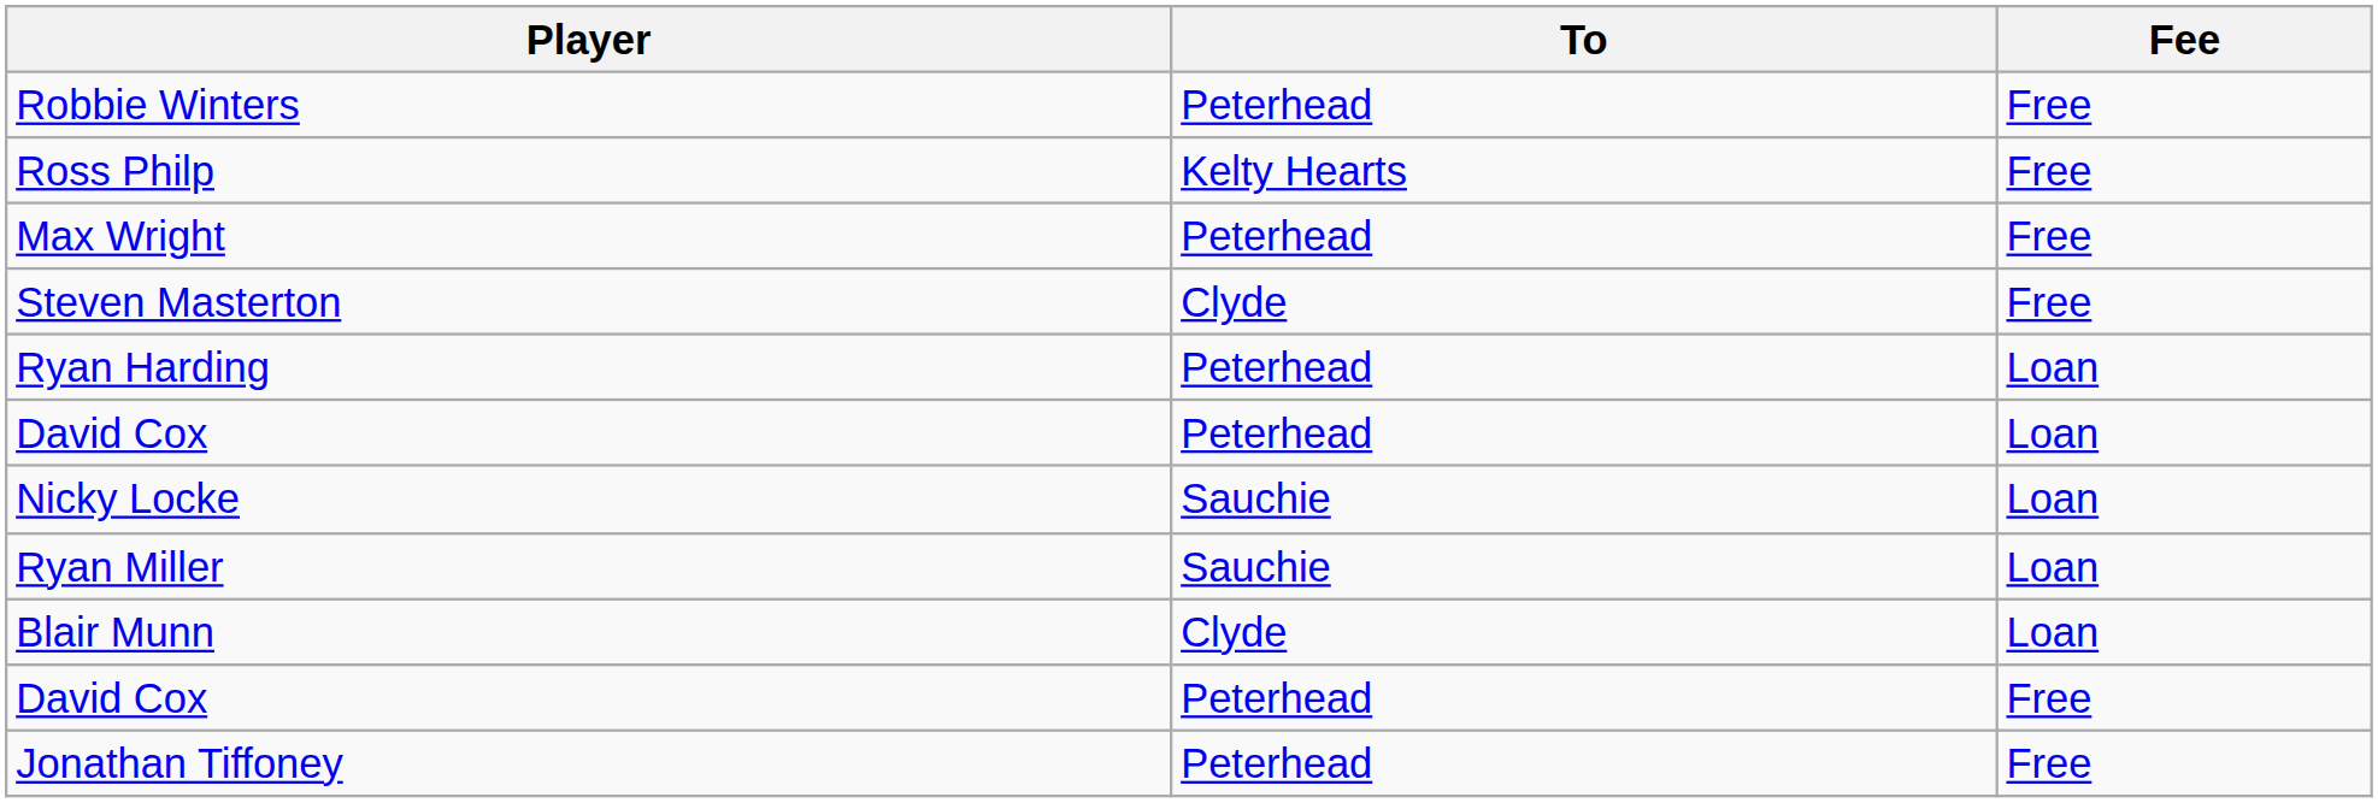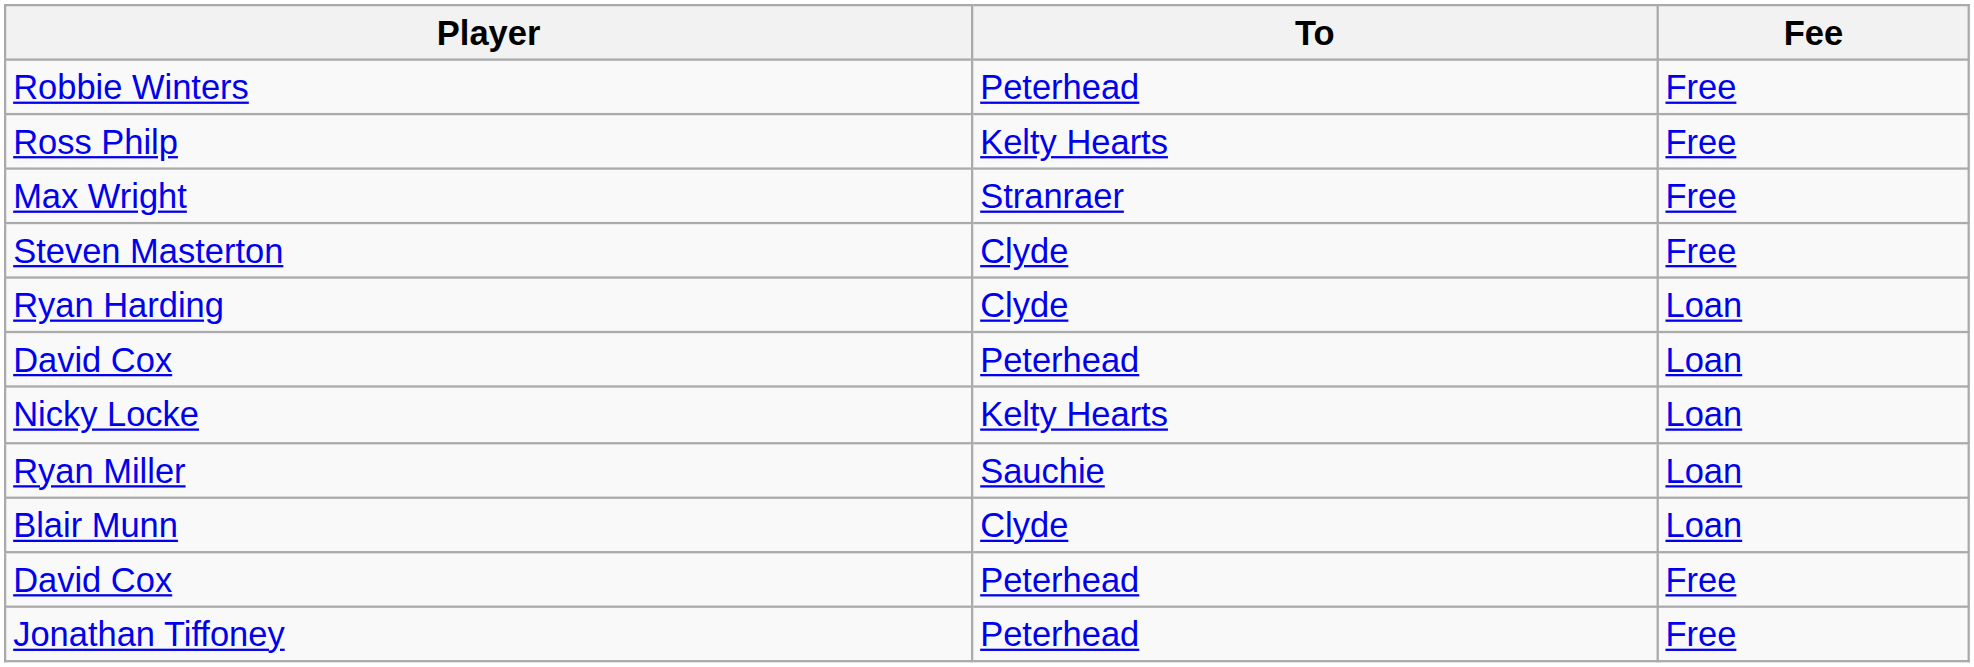Max Wright | To: Peterhead -> Stranraer
Ryan Harding | To: Peterhead -> Clyde
Nicky Locke | To: Sauchie -> Kelty Hearts
